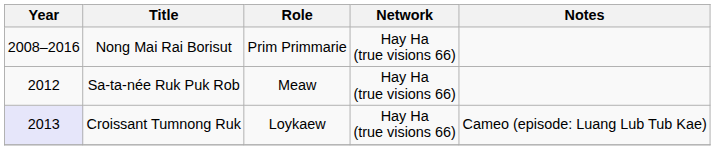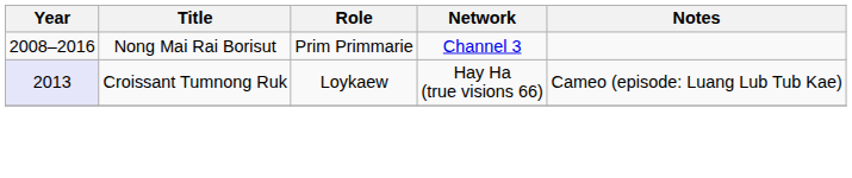Nong Mai Rai Borisut | Network: Hay Ha (true visions 66) -> Channel 3
- row: 2012 | Sa-ta-née Ruk Puk Rob | Meaw | Hay Ha (true visions 66)
